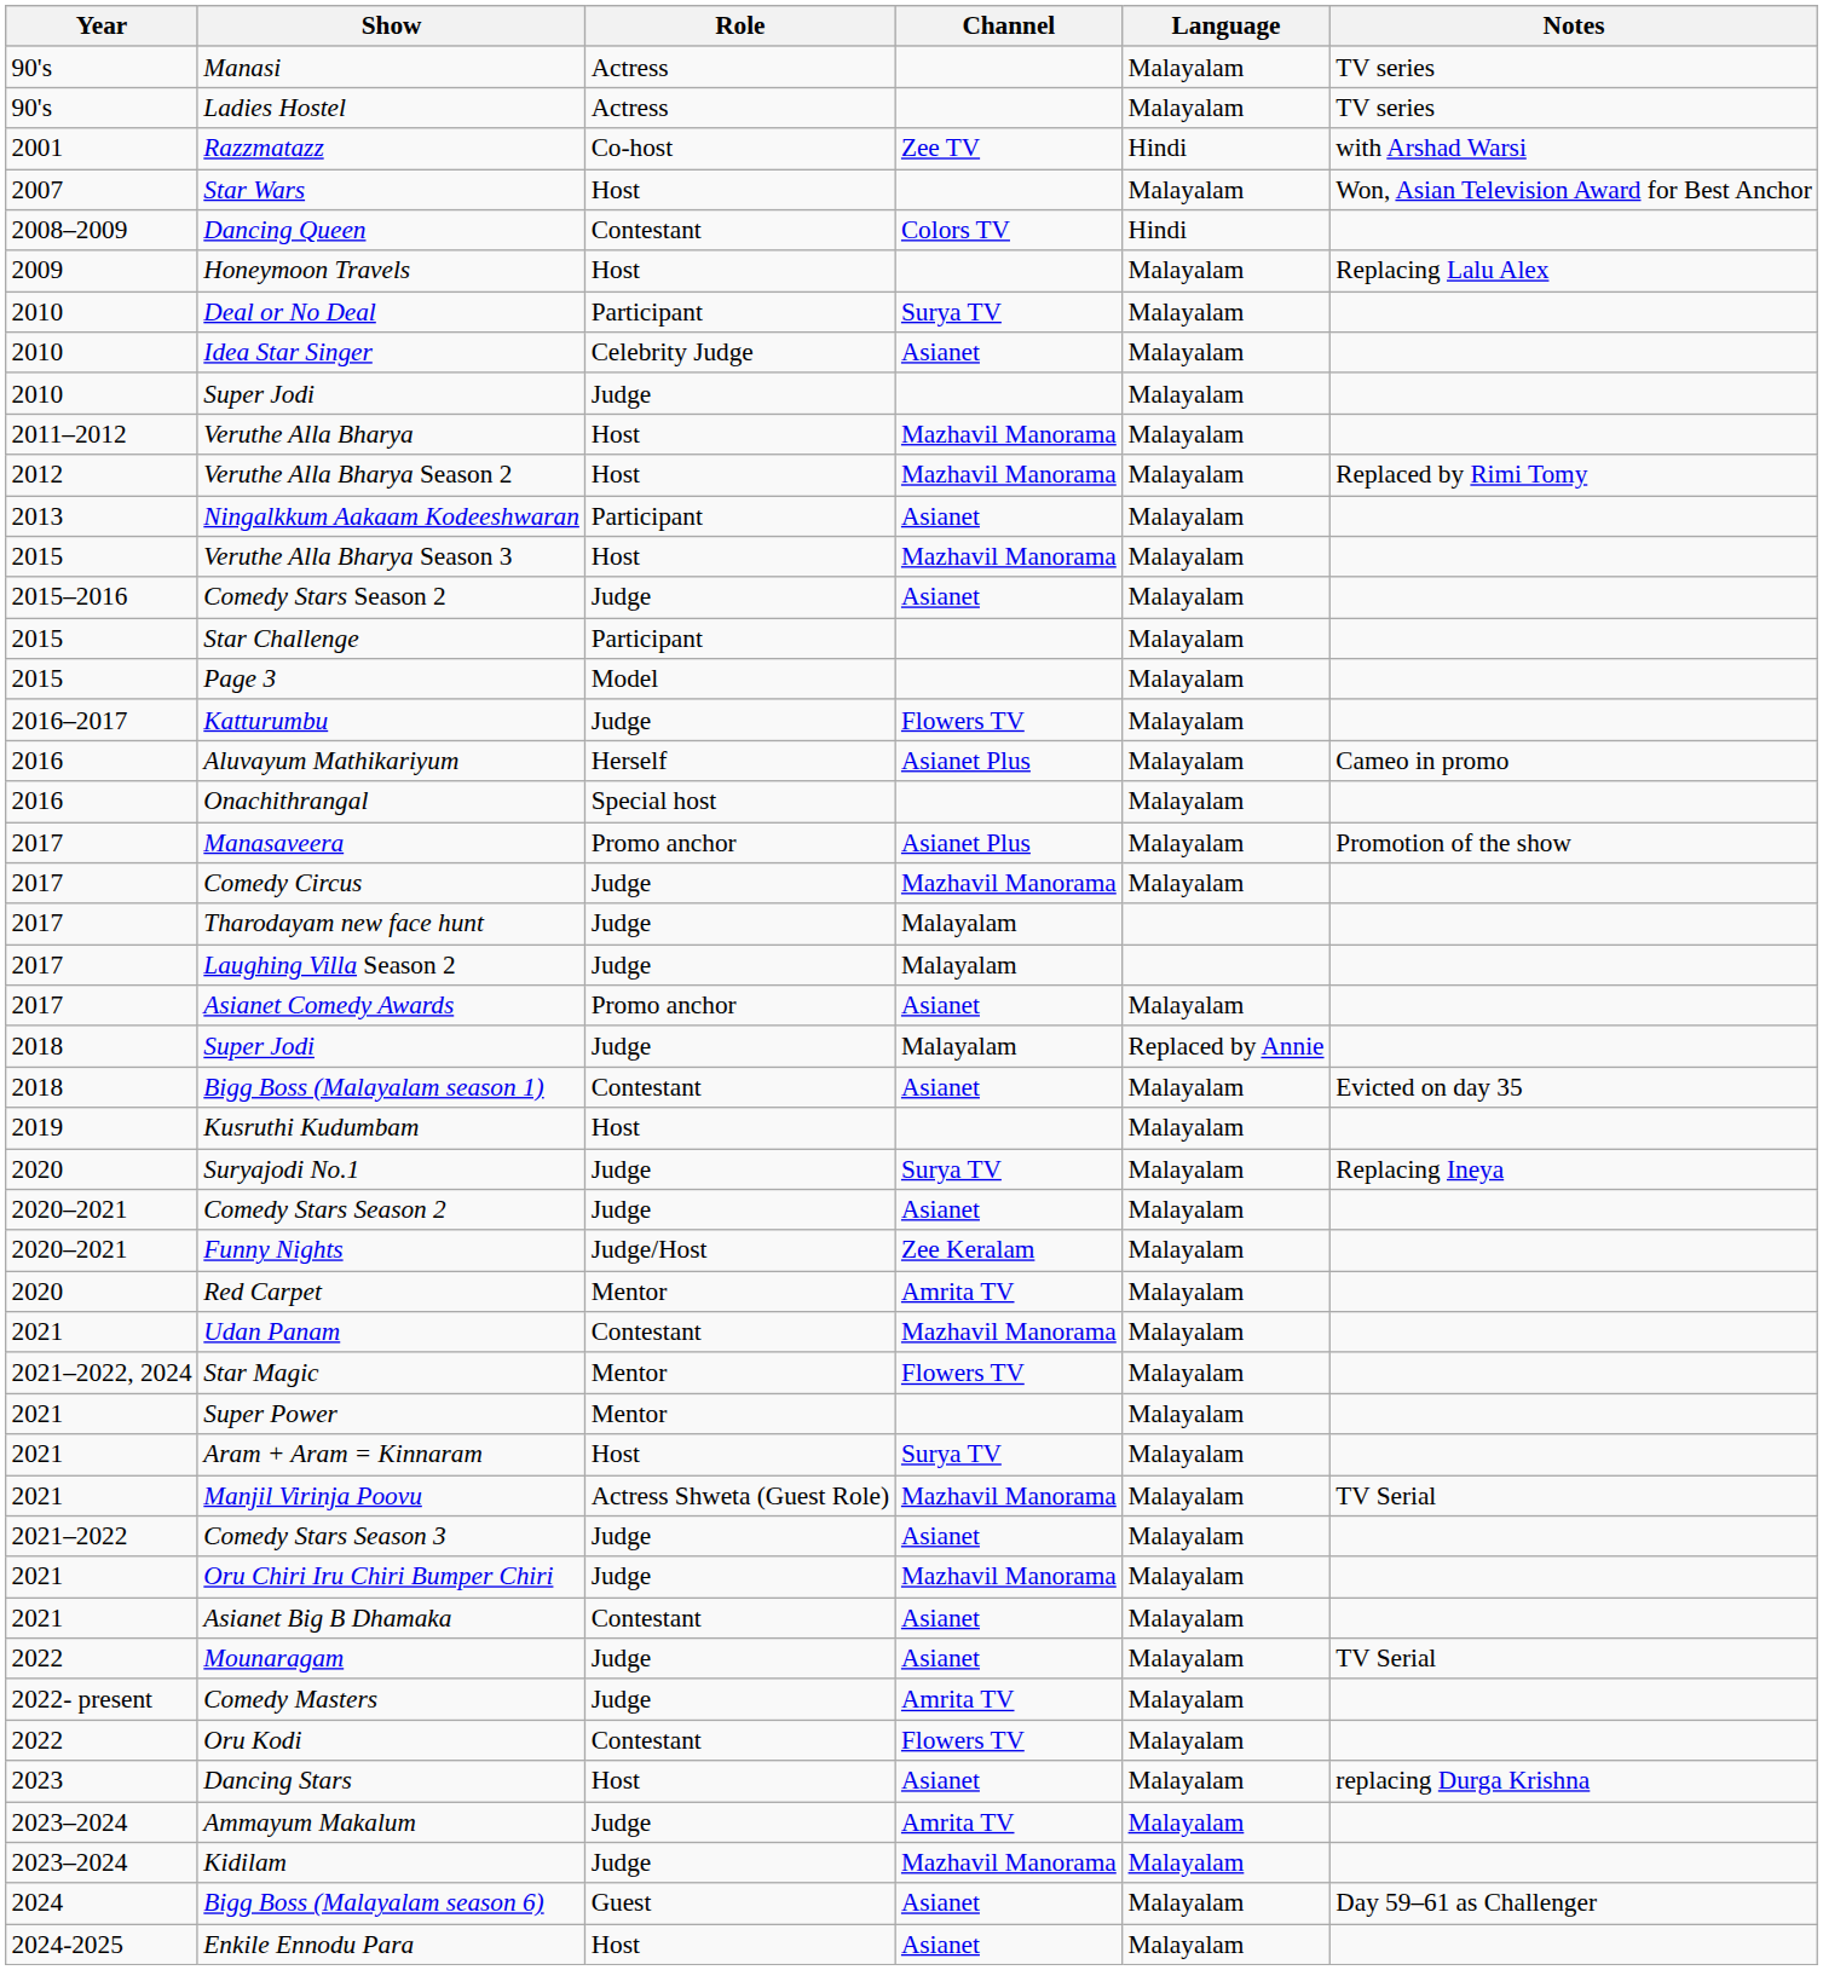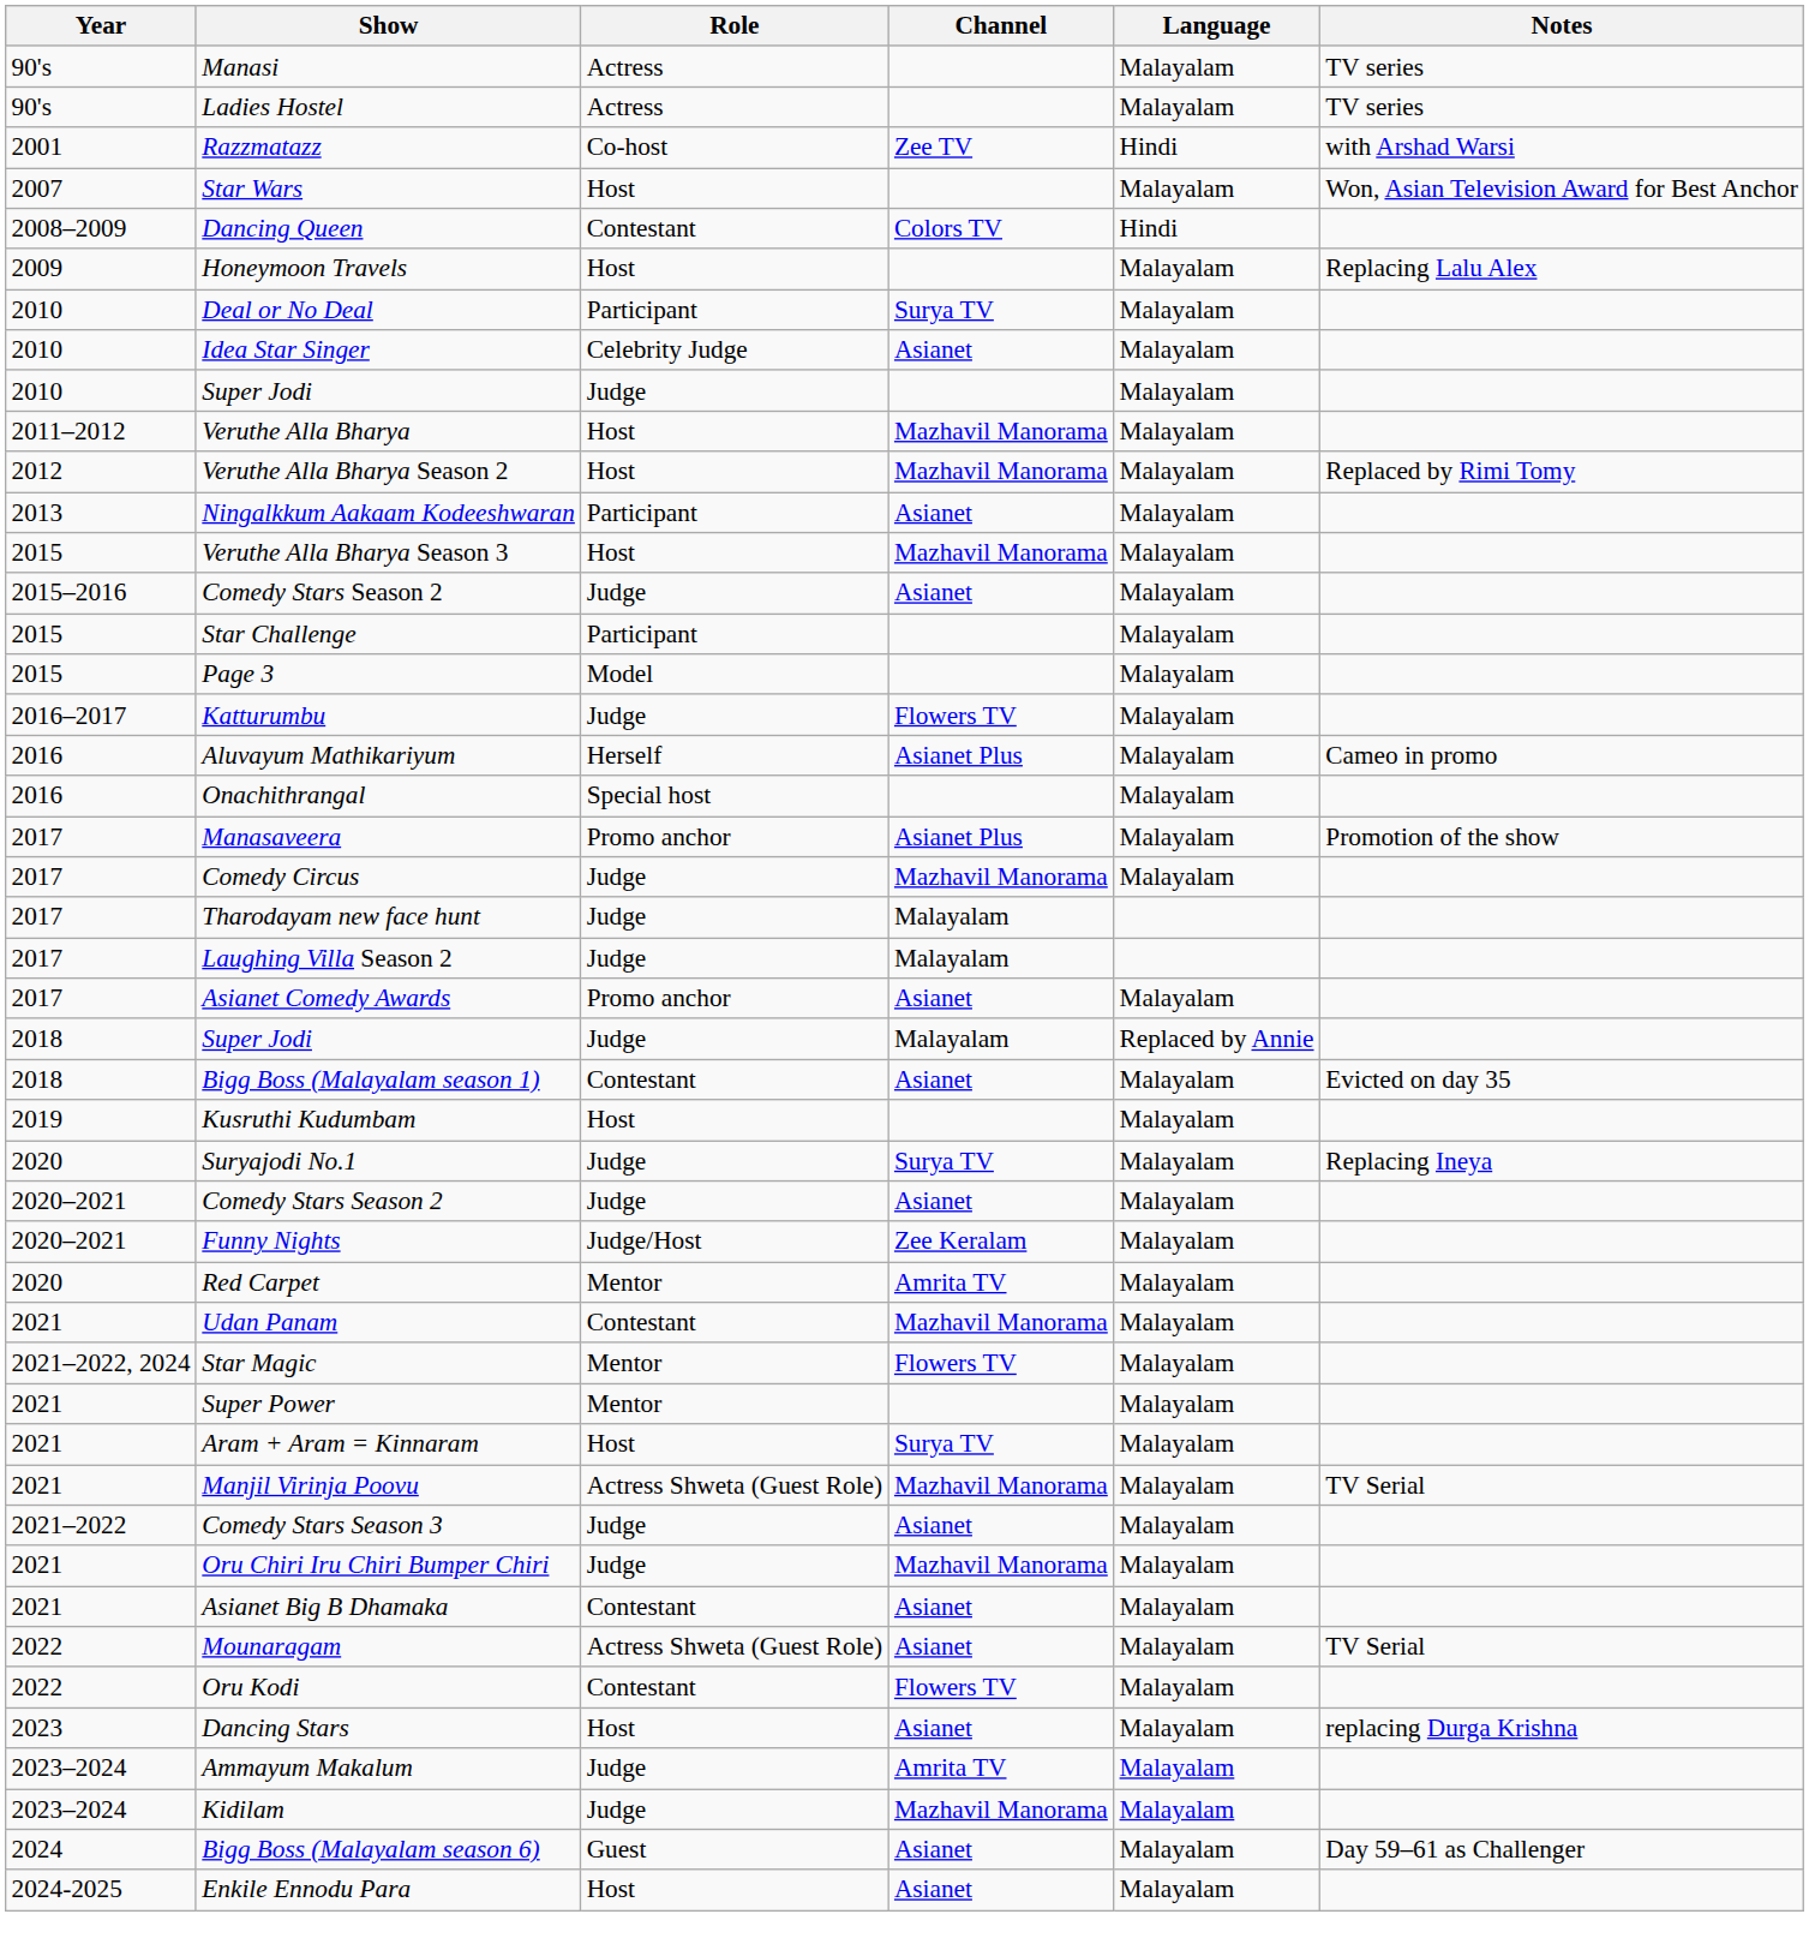Mounaragam | Role: Judge -> Actress Shweta (Guest Role)
- row: 2022- present | Comedy Masters | Judge | Amrita TV | Malayalam
